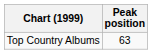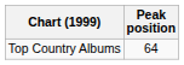Top Country Albums | Peak position: 63 -> 64
